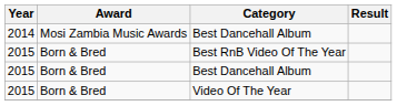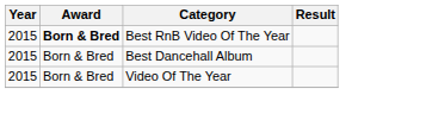- row: 2014 | Mosi Zambia Music Awards | Best Dancehall Album
Best RnB Video Of The Year | Award: normal -> bold
